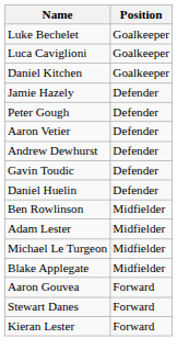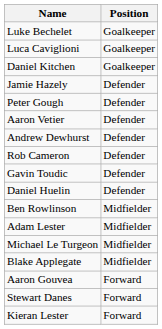+ row: Rob Cameron | Defender
